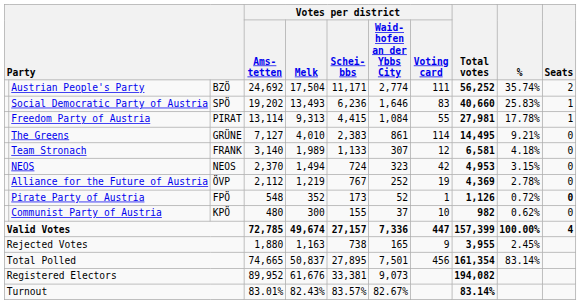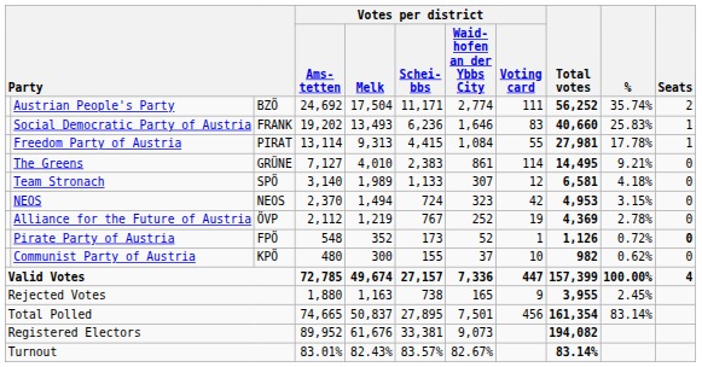Social Democratic Party of Austria | column 3: SPÖ -> FRANK
Team Stronach | column 3: FRANK -> SPÖ
